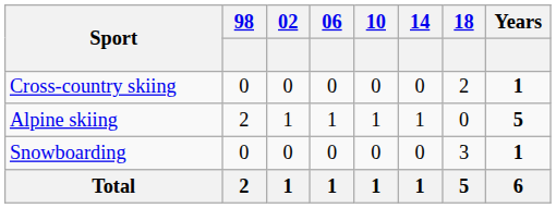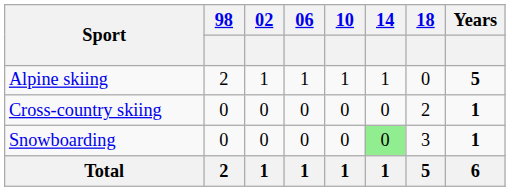rows swapped: Alpine skiing <-> Cross-country skiing
Snowboarding | 14: no background -> lightgreen background
